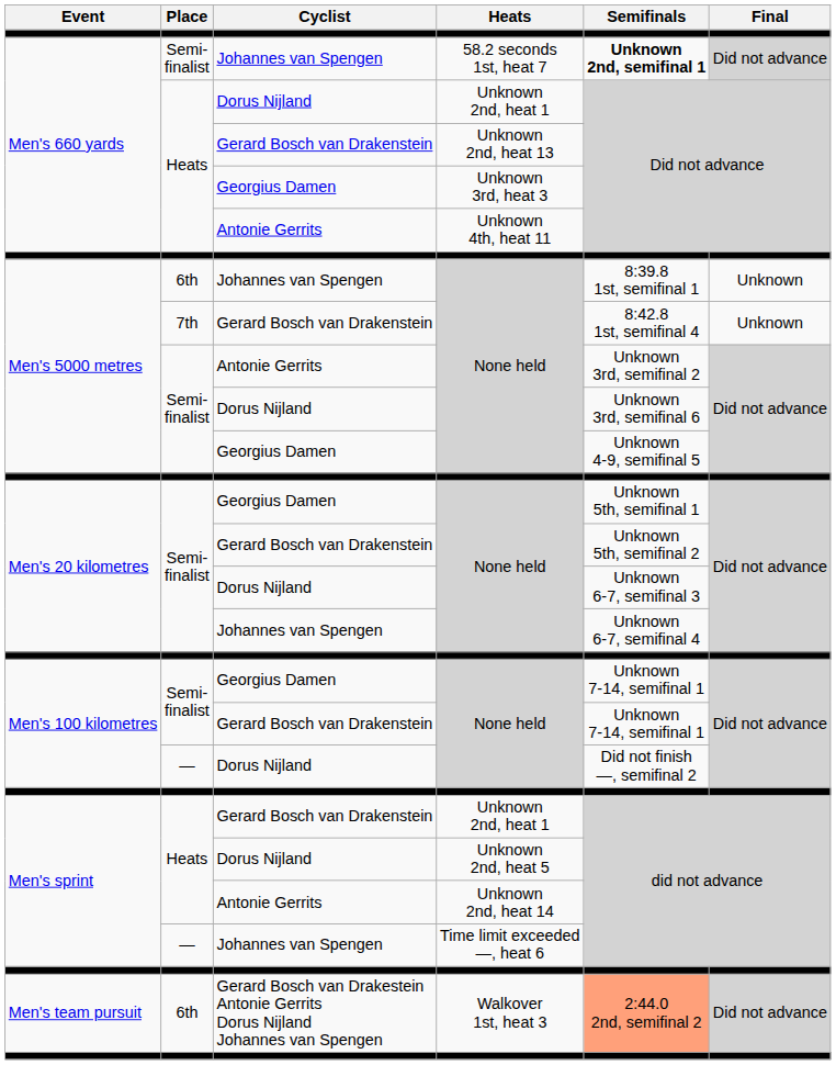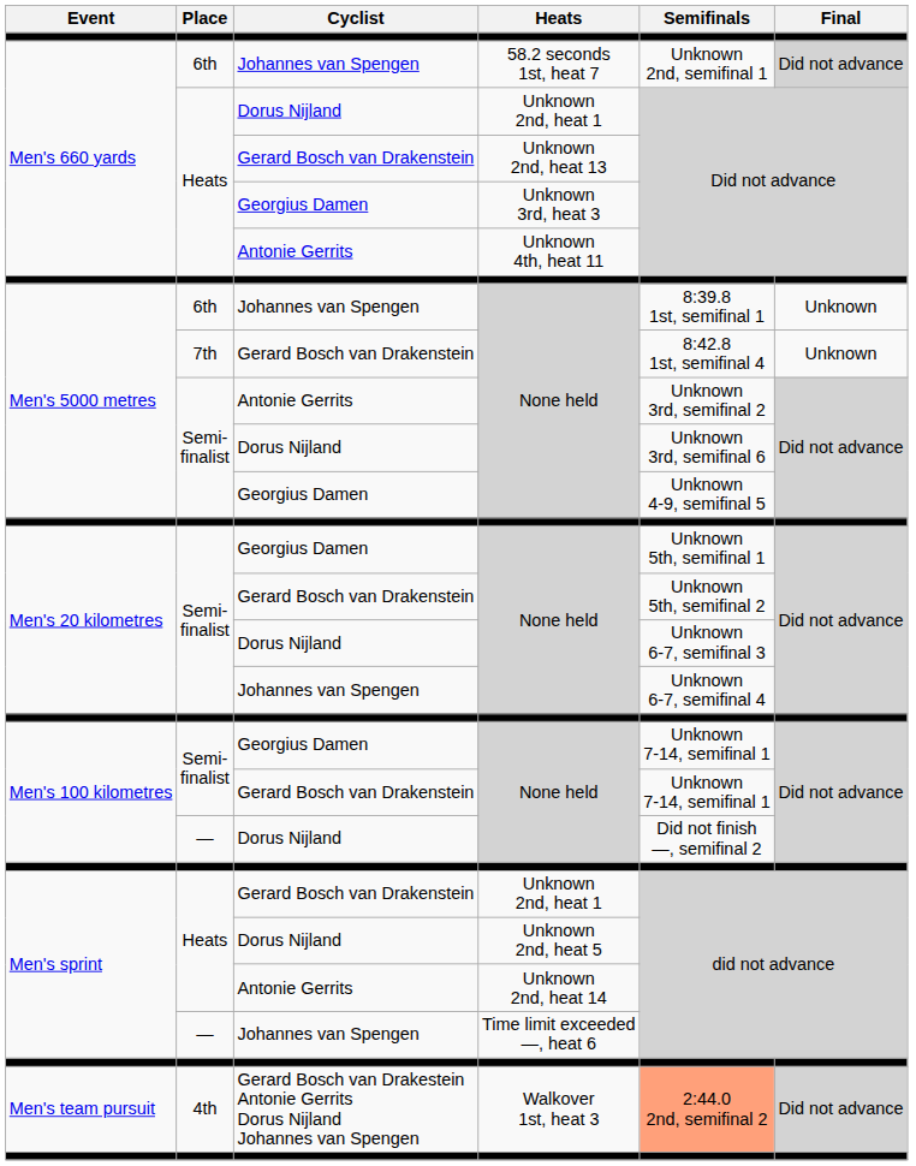58.2 seconds 1st, heat 7 | Place: Semi- finalist -> 6th
58.2 seconds 1st, heat 7 | Semifinals: bold -> normal
Walkover 1st, heat 3 | Place: 6th -> 4th
